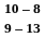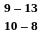rows swapped: 9 – 13 <-> 10 – 8
